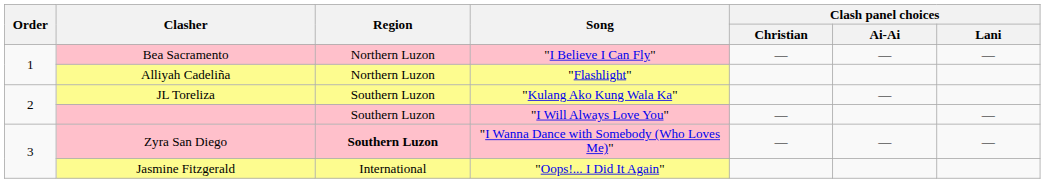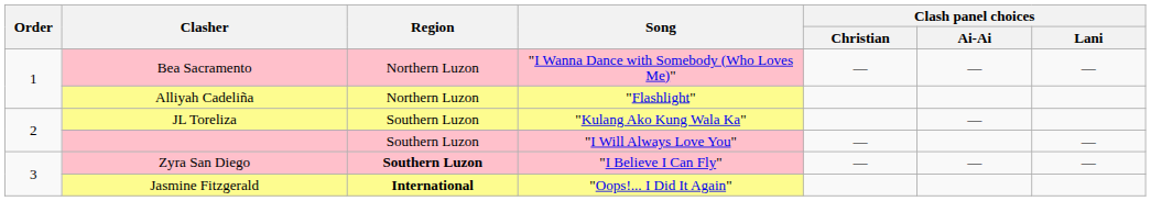Bea Sacramento | Song: "I Believe I Can Fly" -> "I Wanna Dance with Somebody (Who Loves Me)"
Zyra San Diego | Song: "I Wanna Dance with Somebody (Who Loves Me)" -> "I Believe I Can Fly"
Jasmine Fitzgerald | Region: normal -> bold
